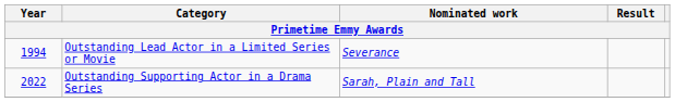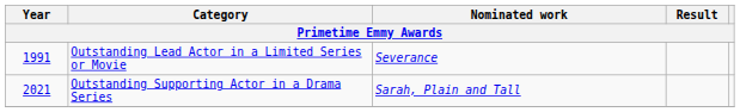Outstanding Lead Actor in a Limited Series or Movie | Year: 1994 -> 1991
Outstanding Supporting Actor in a Drama Series | Year: 2022 -> 2021
